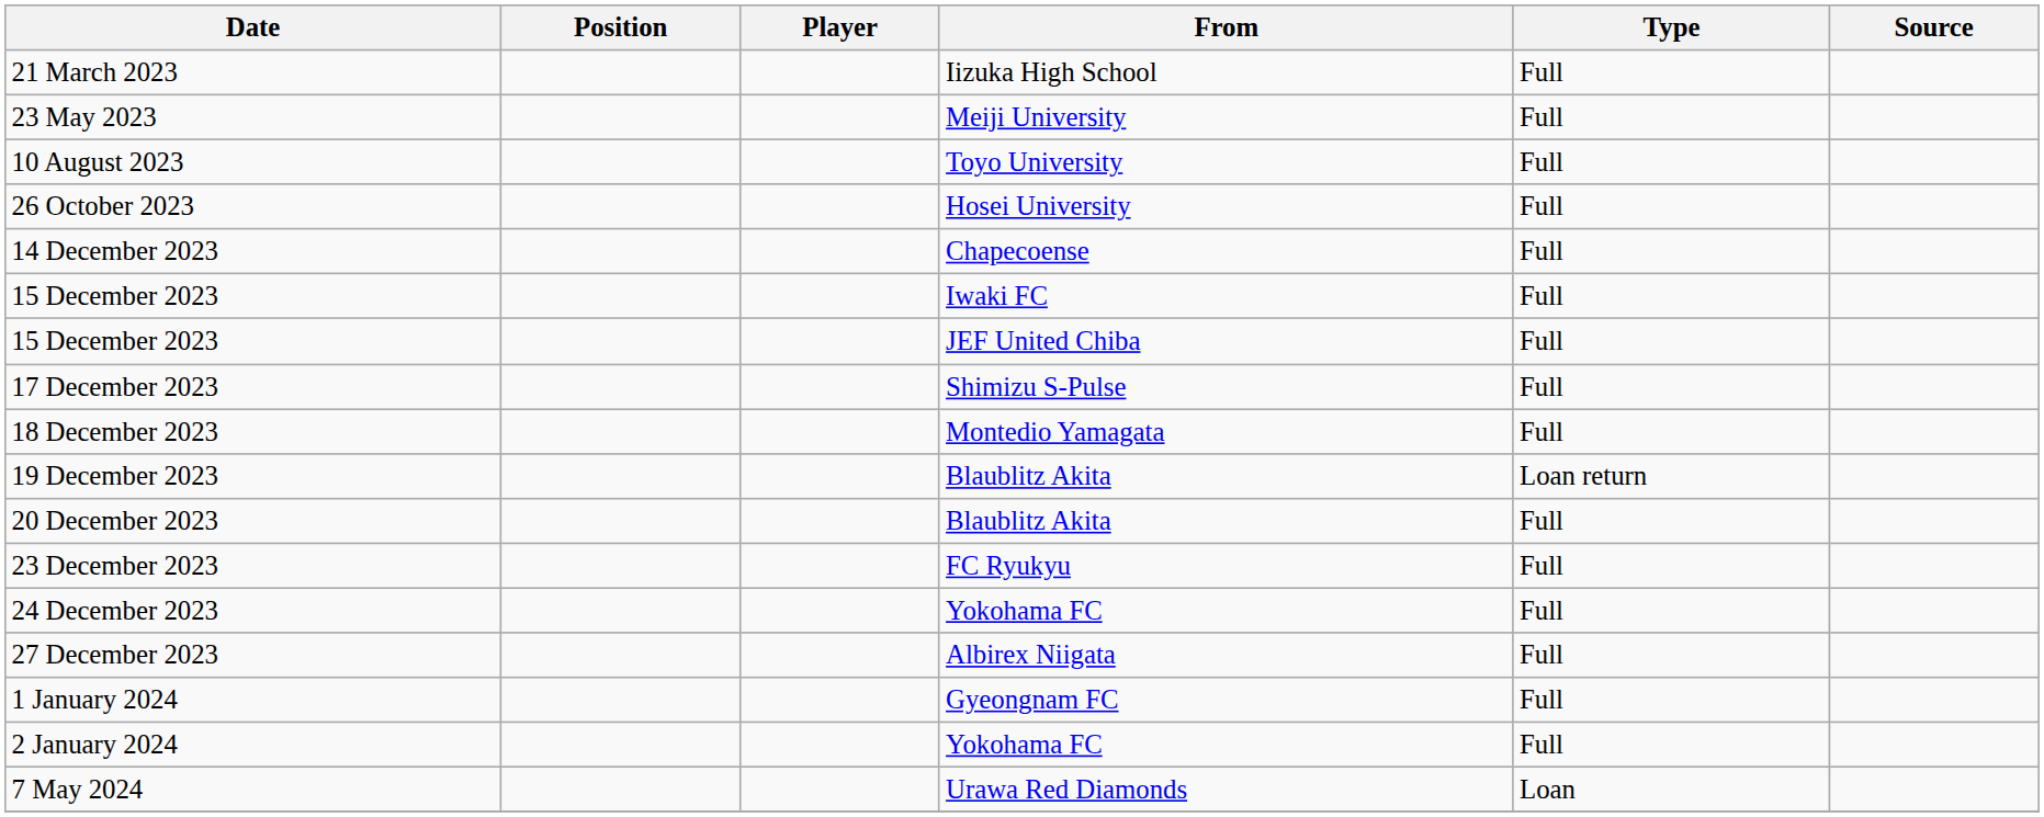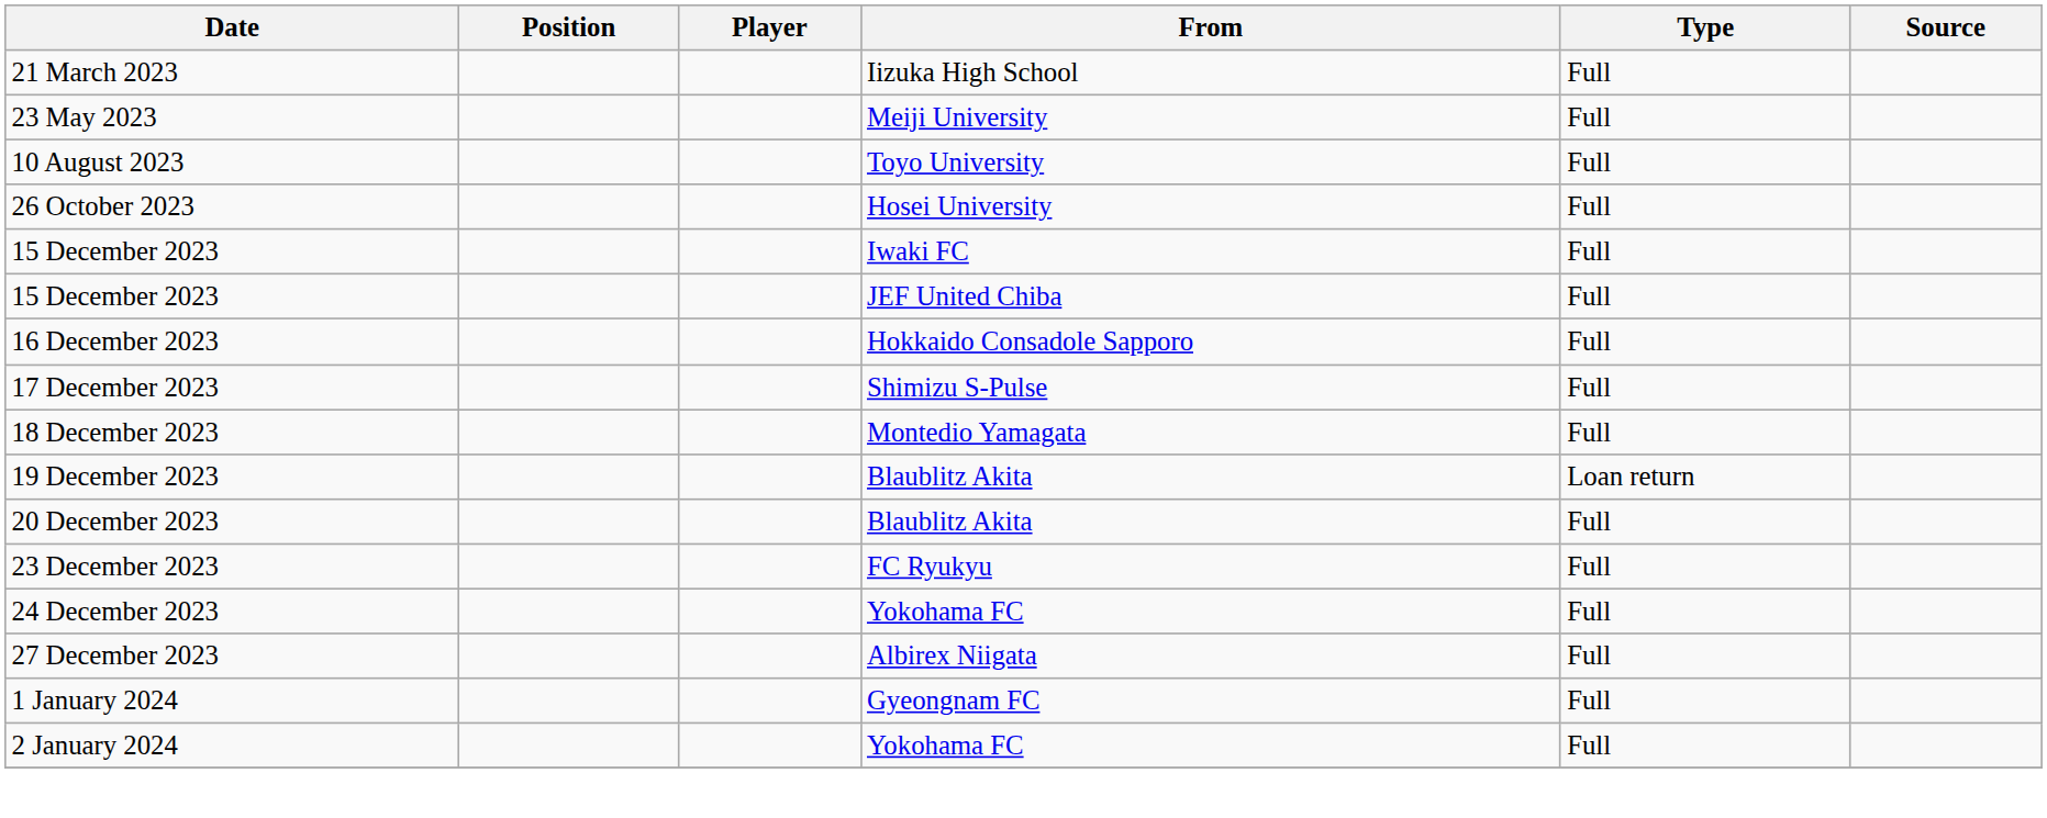- row: 14 December 2023 | Chapecoense | Full
+ row: 16 December 2023 | Hokkaido Consadole Sapporo | Full
- row: 7 May 2024 | Urawa Red Diamonds | Loan
